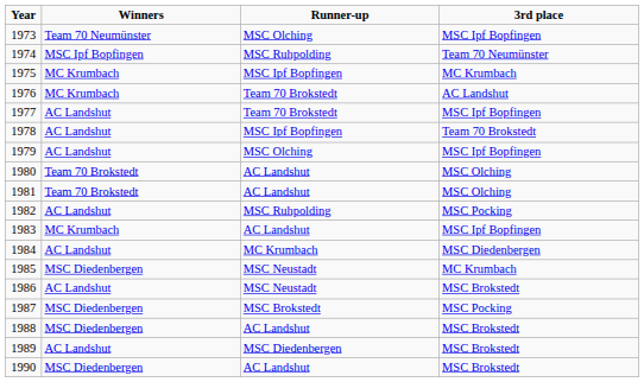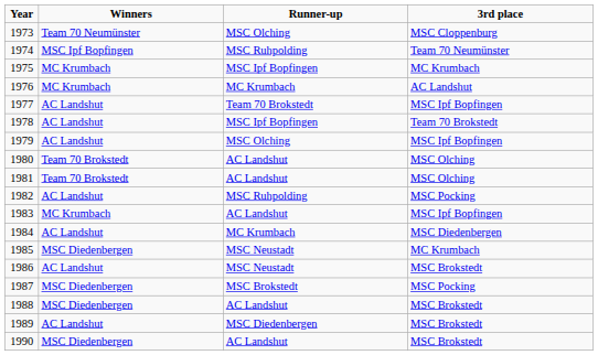1973 | 3rd place: MSC Ipf Bopfingen -> MSC Cloppenburg
1976 | Runner-up: Team 70 Brokstedt -> MC Krumbach
